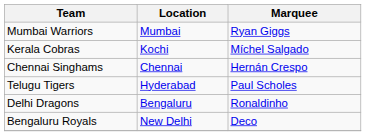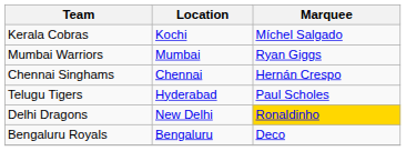rows swapped: Mumbai Warriors <-> Kerala Cobras
Delhi Dragons | Location: Bengaluru -> New Delhi
Delhi Dragons | Marquee: no background -> gold background
Bengaluru Royals | Location: New Delhi -> Bengaluru
